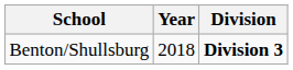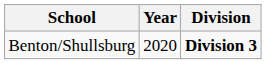Benton/Shullsburg | Year: 2018 -> 2020
